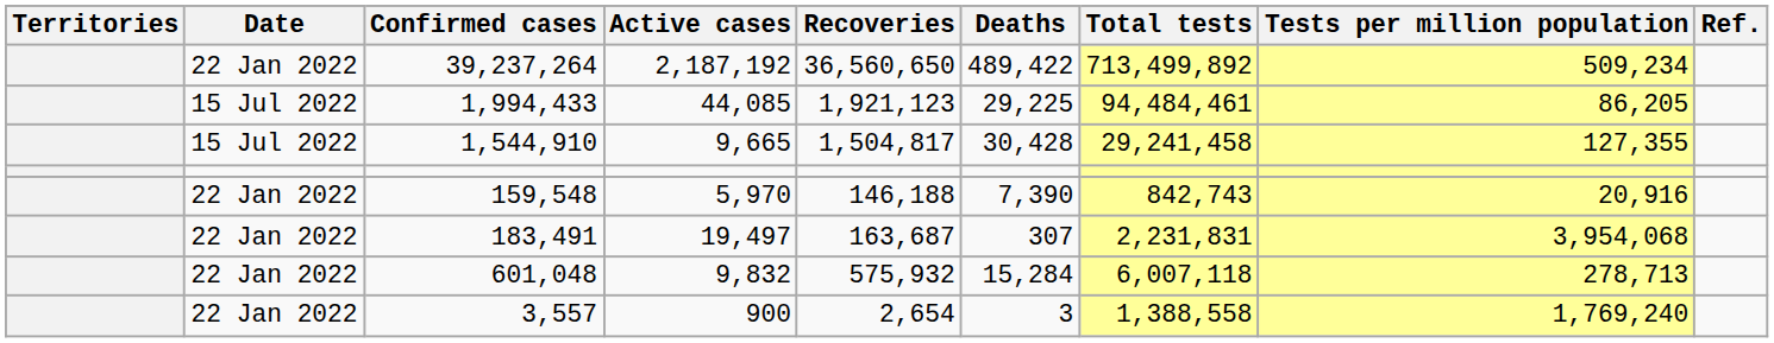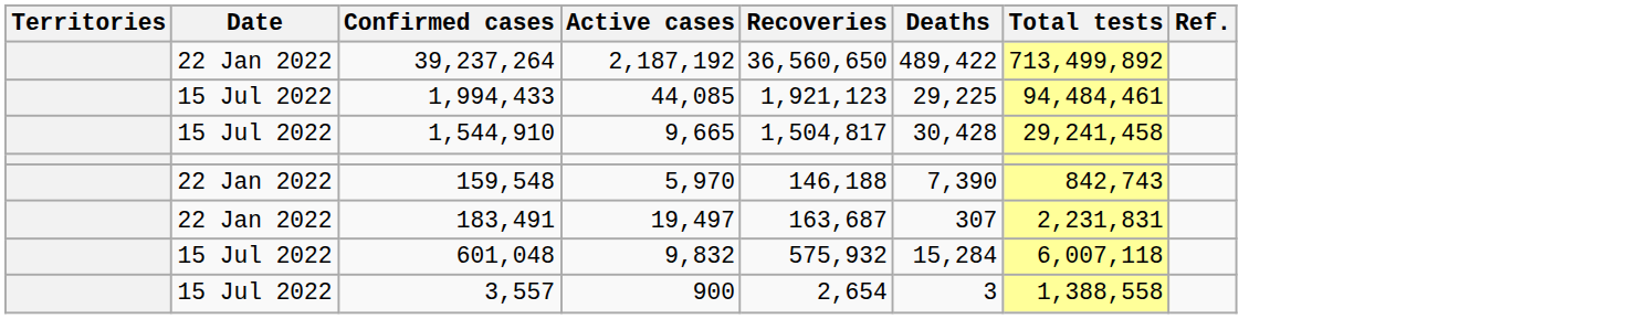- column: Tests per million population | 509,234 | 86,205 | 127,355 | 20,916 | 3,954,068 | 278,713 | 1,769,240
601,048 | Date: 22 Jan 2022 -> 15 Jul 2022
3,557 | Date: 22 Jan 2022 -> 15 Jul 2022
